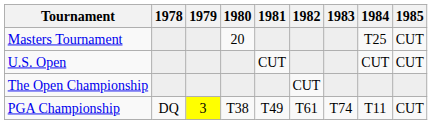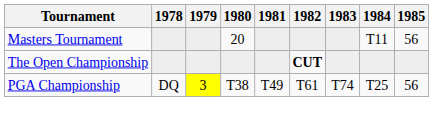Masters Tournament | 1984: T25 -> T11
Masters Tournament | 1985: CUT -> 56
- row: U.S. Open | CUT | CUT | CUT
The Open Championship | 1982: normal -> bold
PGA Championship | 1984: T11 -> T25
PGA Championship | 1985: CUT -> 56
